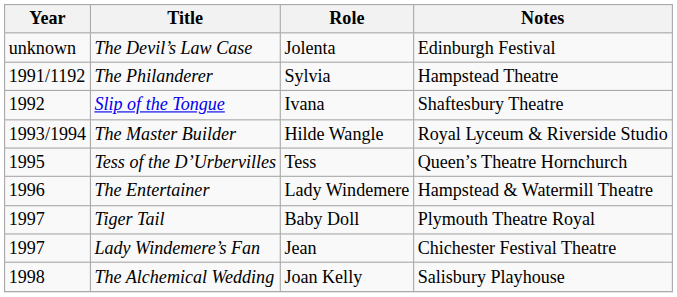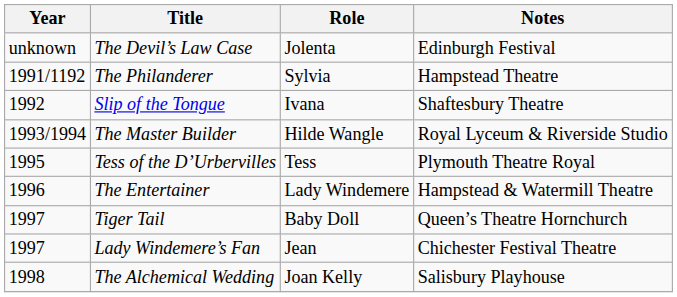Tess of the D’Urbervilles | Notes: Queen’s Theatre Hornchurch -> Plymouth Theatre Royal
Tiger Tail | Notes: Plymouth Theatre Royal -> Queen’s Theatre Hornchurch
